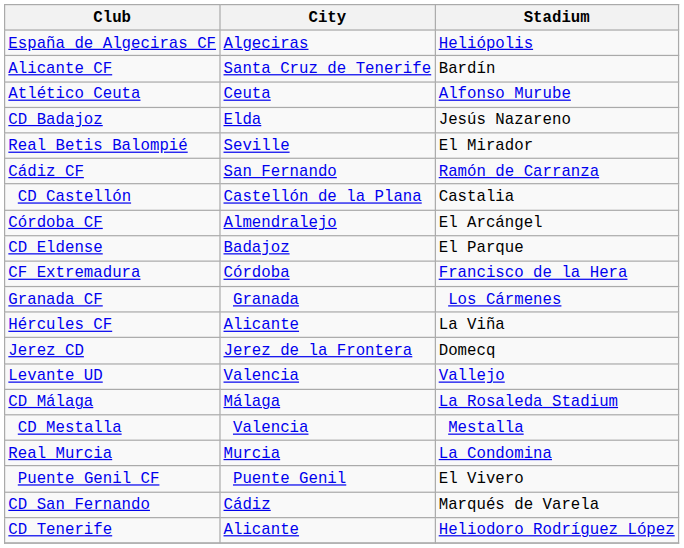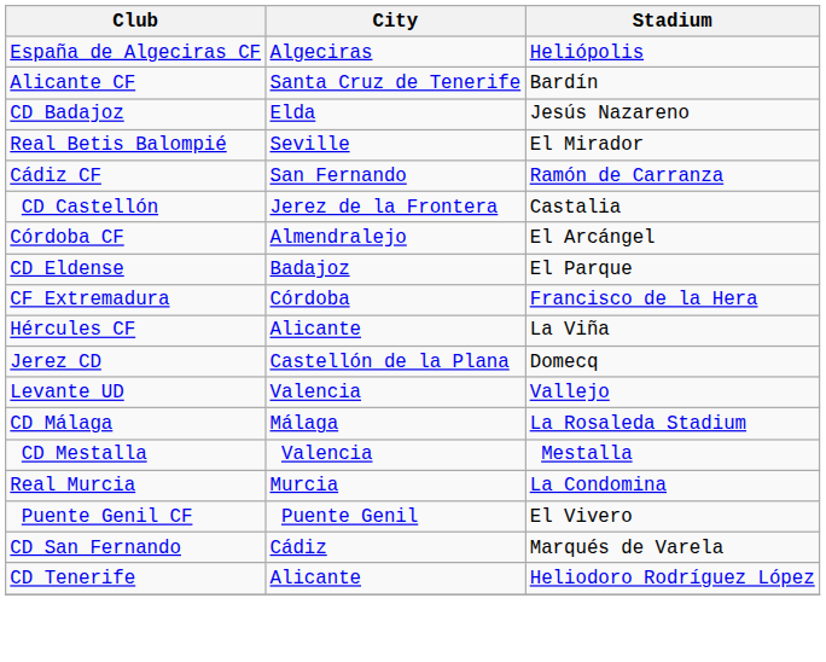- row: Atlético Ceuta | Ceuta | Alfonso Murube
CD Castellón | City: Castellón de la Plana -> Jerez de la Frontera
- row: Granada CF | Granada | Los Cármenes
Jerez CD | City: Jerez de la Frontera -> Castellón de la Plana
